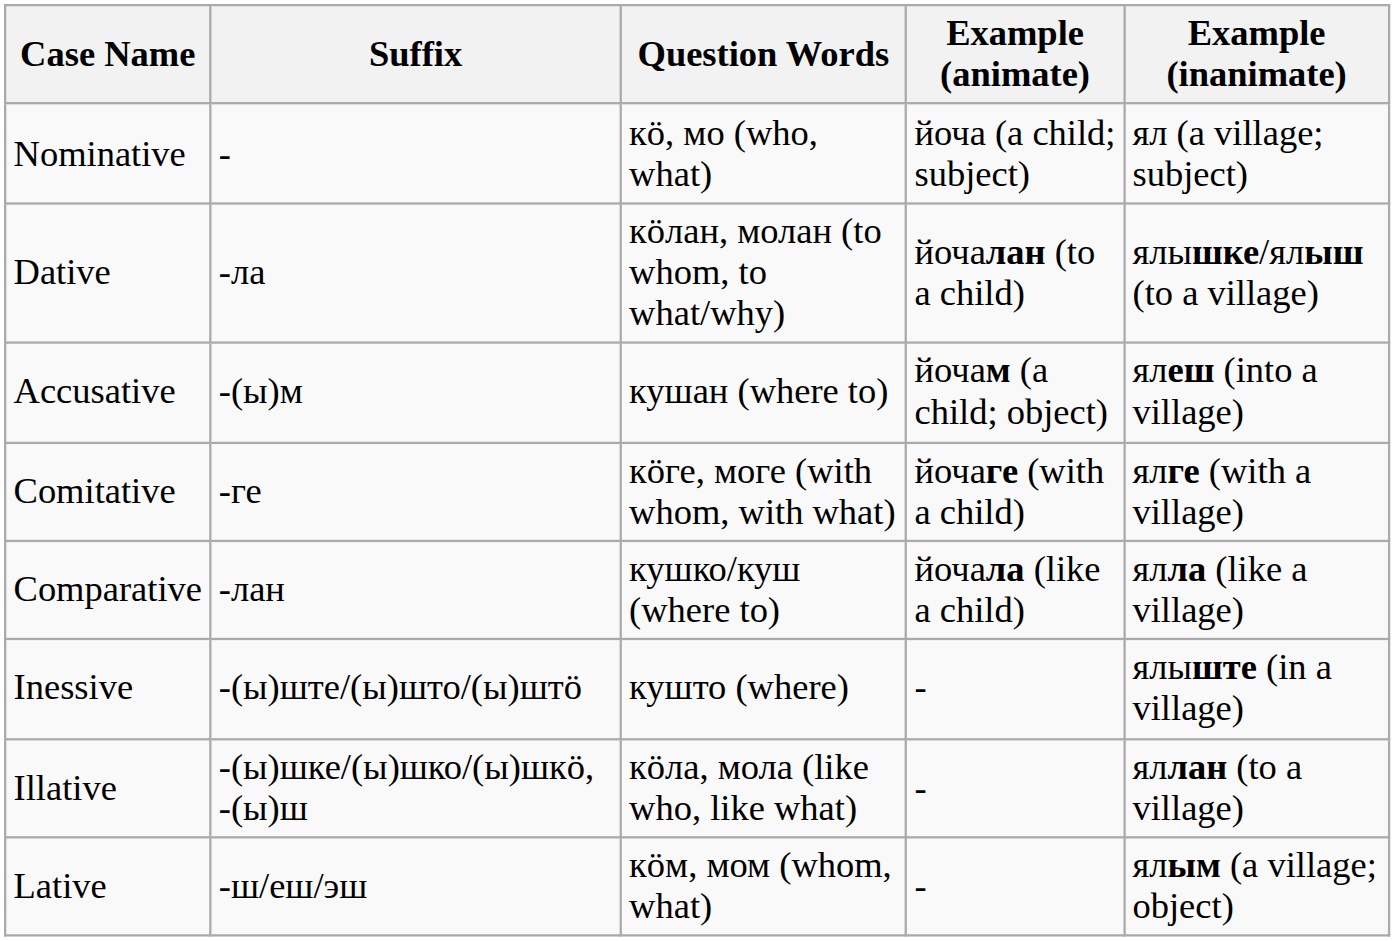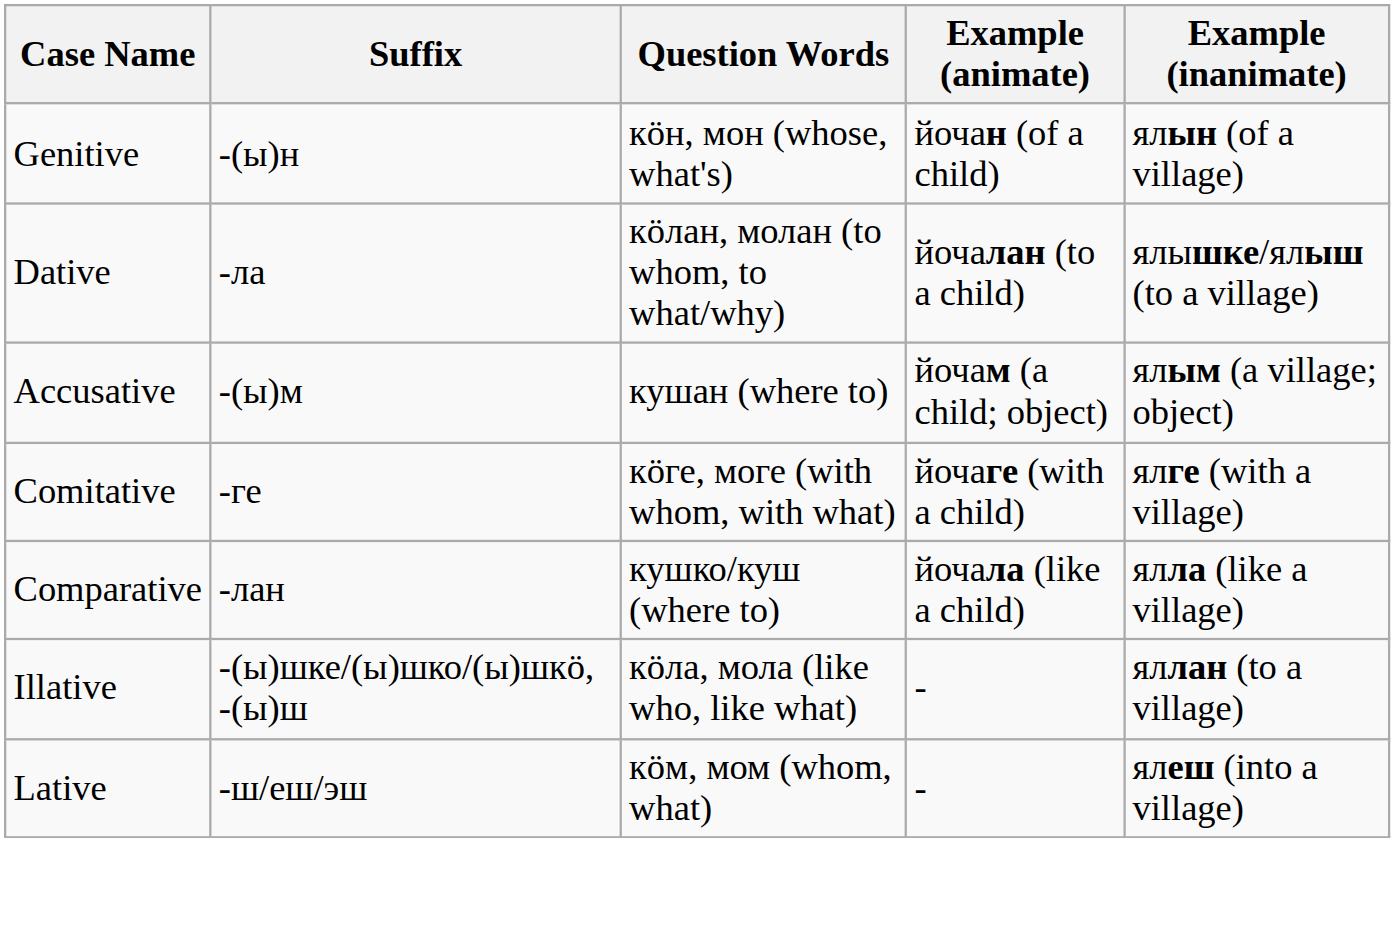- row: Nominative | - | кӧ, мо (who, what) | йоча (a child; subject) | ял (a village; subject)
+ row: Genitive | -(ы)н | кӧн, мон (whose, what's) | йочан (of a child) | ялын (of a village)
Accusative | Example (inanimate): ялеш (into a village) -> ялым (a village; object)
- row: Inessive | -(ы)ште/(ы)што/(ы)штӧ | кушто (where) | - | ялыште (in a village)
Lative | Example (inanimate): ялым (a village; object) -> ялеш (into a village)
